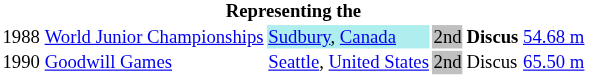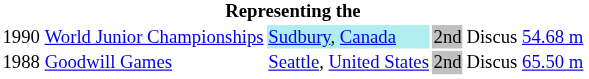World Junior Championships | column 1: 1988 -> 1990
World Junior Championships | column 5: bold -> normal
Goodwill Games | column 1: 1990 -> 1988
